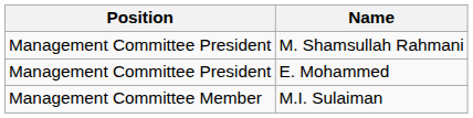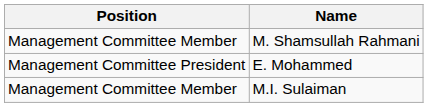M. Shamsullah Rahmani | Position: Management Committee President -> Management Committee Member
